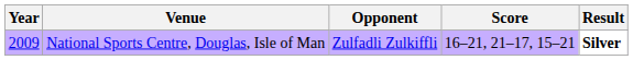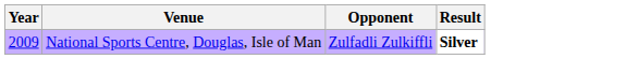- column: Score | 16–21, 21–17, 15–21
